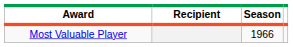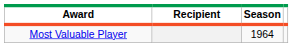Most Valuable Player | Season: 1966 -> 1964
